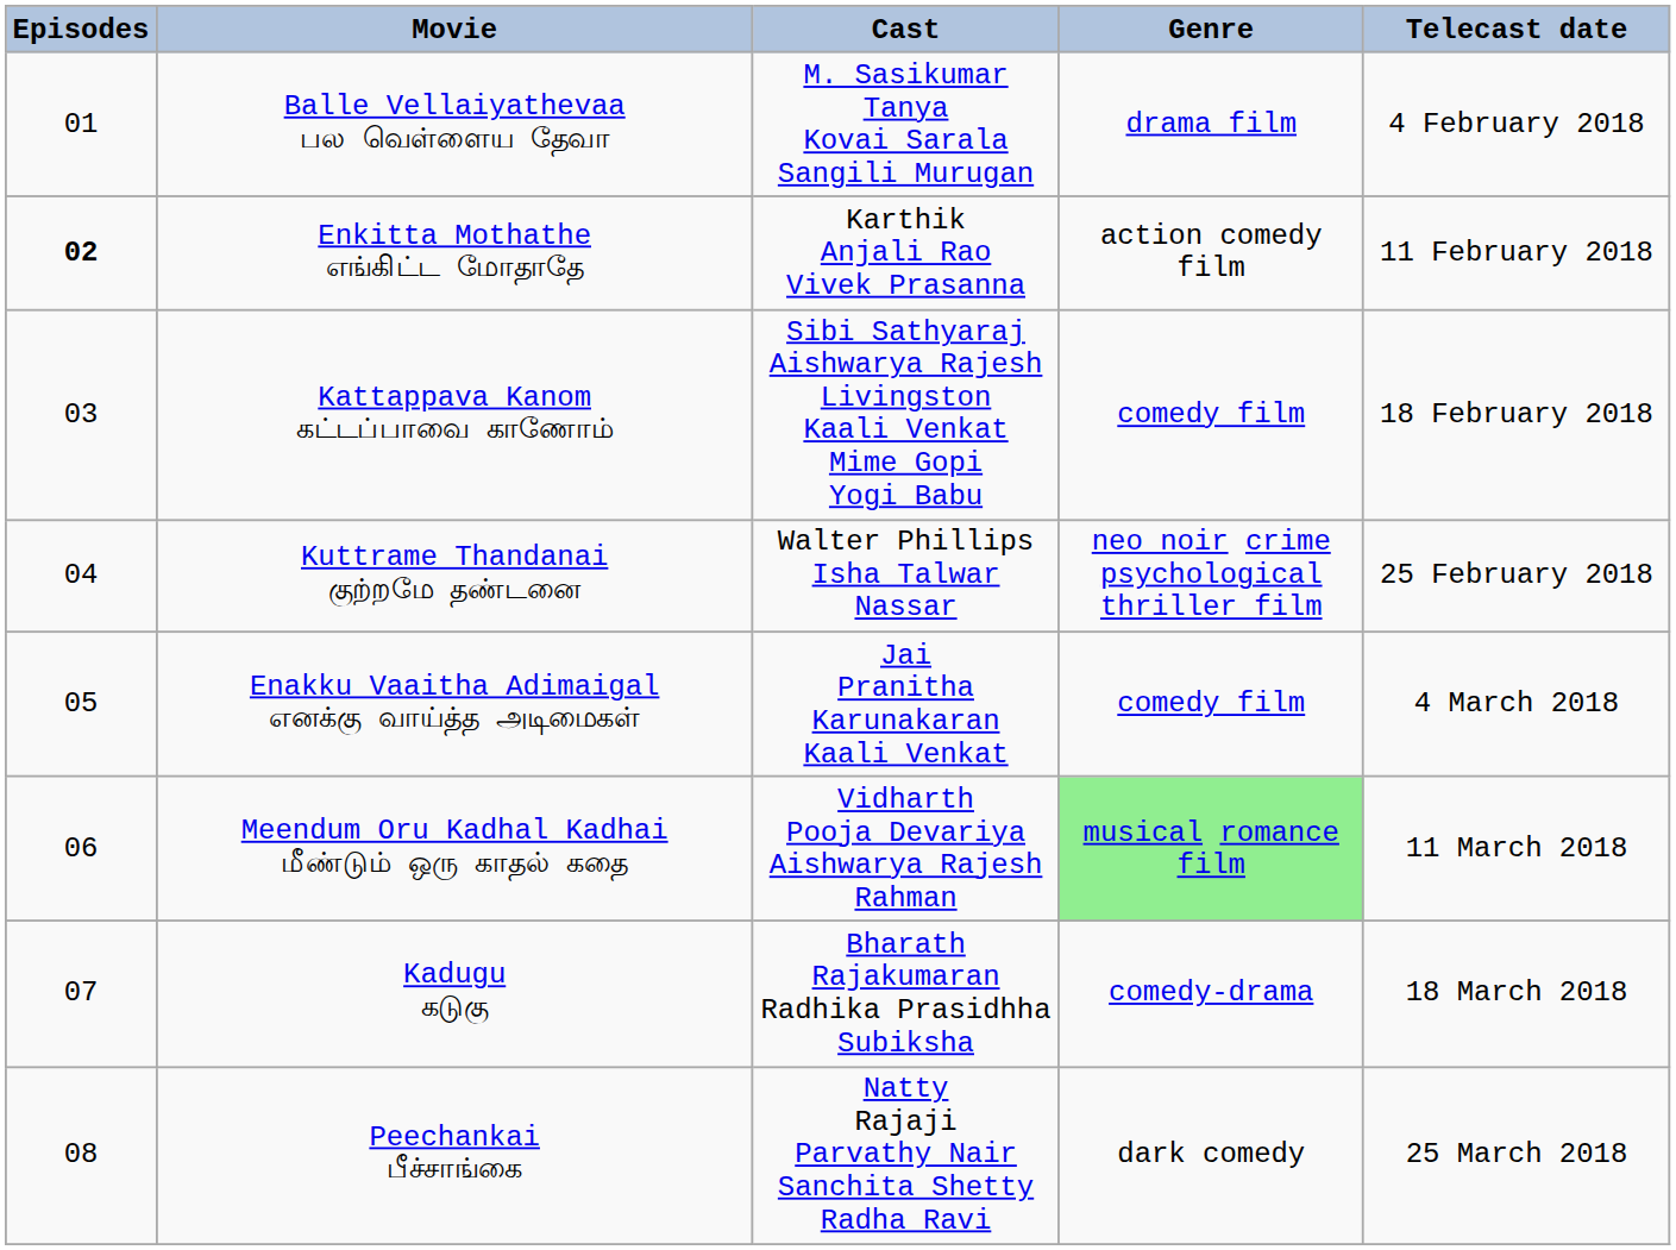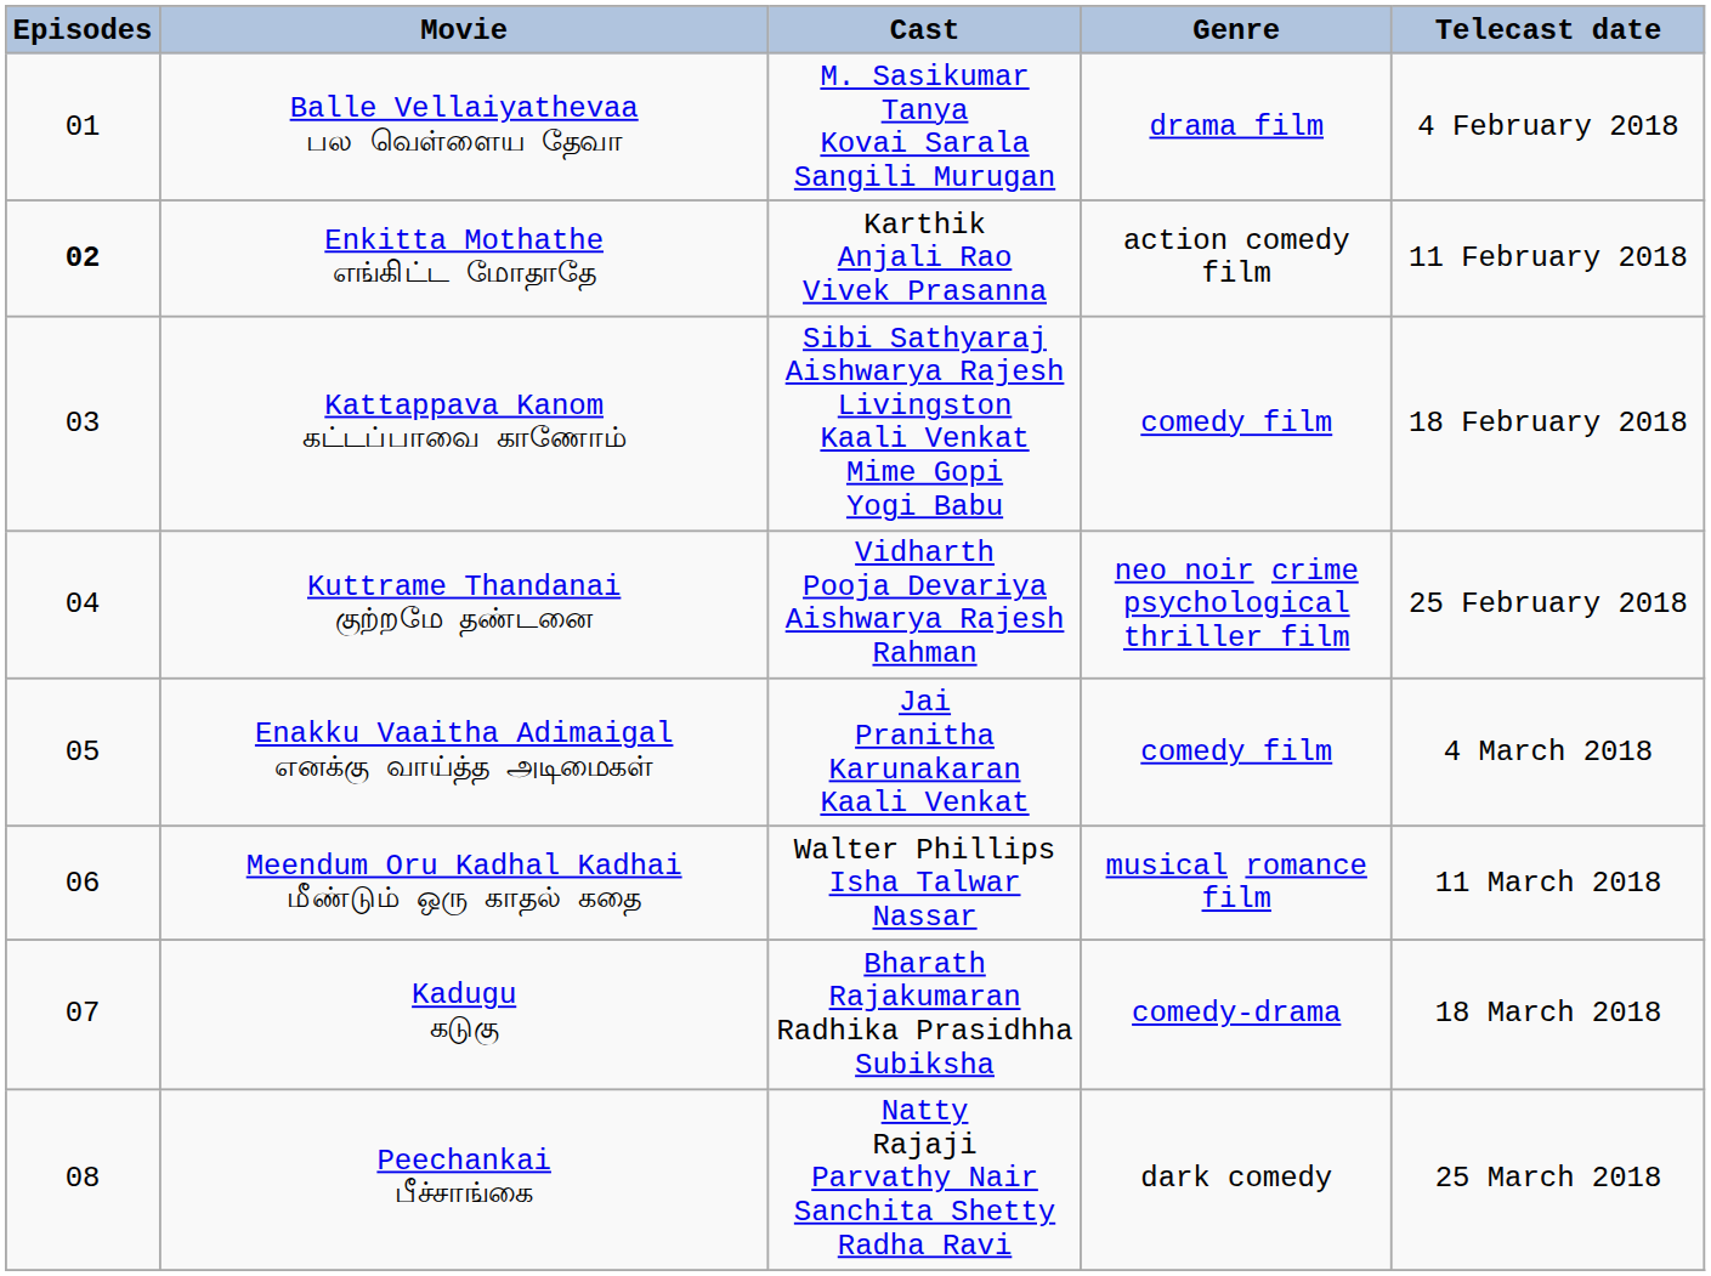Kuttrame Thandanai குற்றமே தண்டனை | Cast: Walter Phillips Isha Talwar Nassar -> Vidharth Pooja Devariya Aishwarya Rajesh Rahman
Meendum Oru Kadhal Kadhai மீண்டும் ஒரு காதல் கதை | Cast: Vidharth Pooja Devariya Aishwarya Rajesh Rahman -> Walter Phillips Isha Talwar Nassar
Meendum Oru Kadhal Kadhai மீண்டும் ஒரு காதல் கதை | Genre: lightgreen background -> no background
